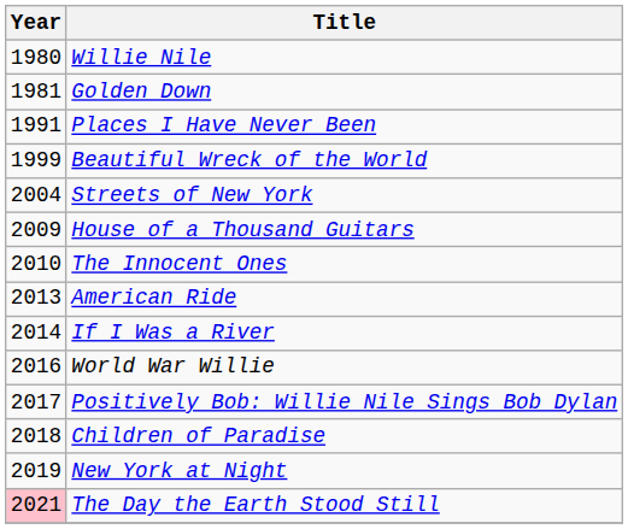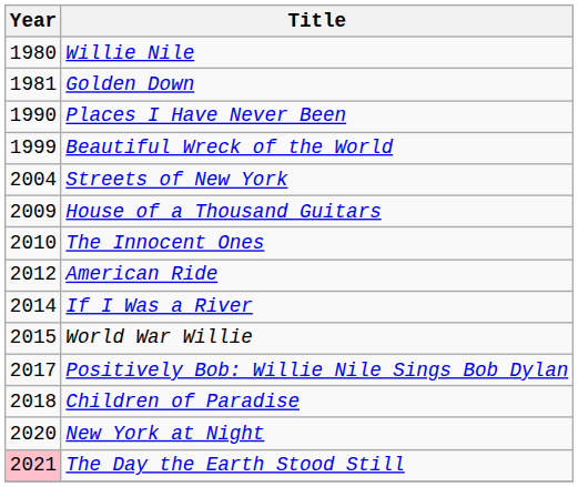Places I Have Never Been | Year: 1991 -> 1990
American Ride | Year: 2013 -> 2012
World War Willie | Year: 2016 -> 2015
New York at Night | Year: 2019 -> 2020
